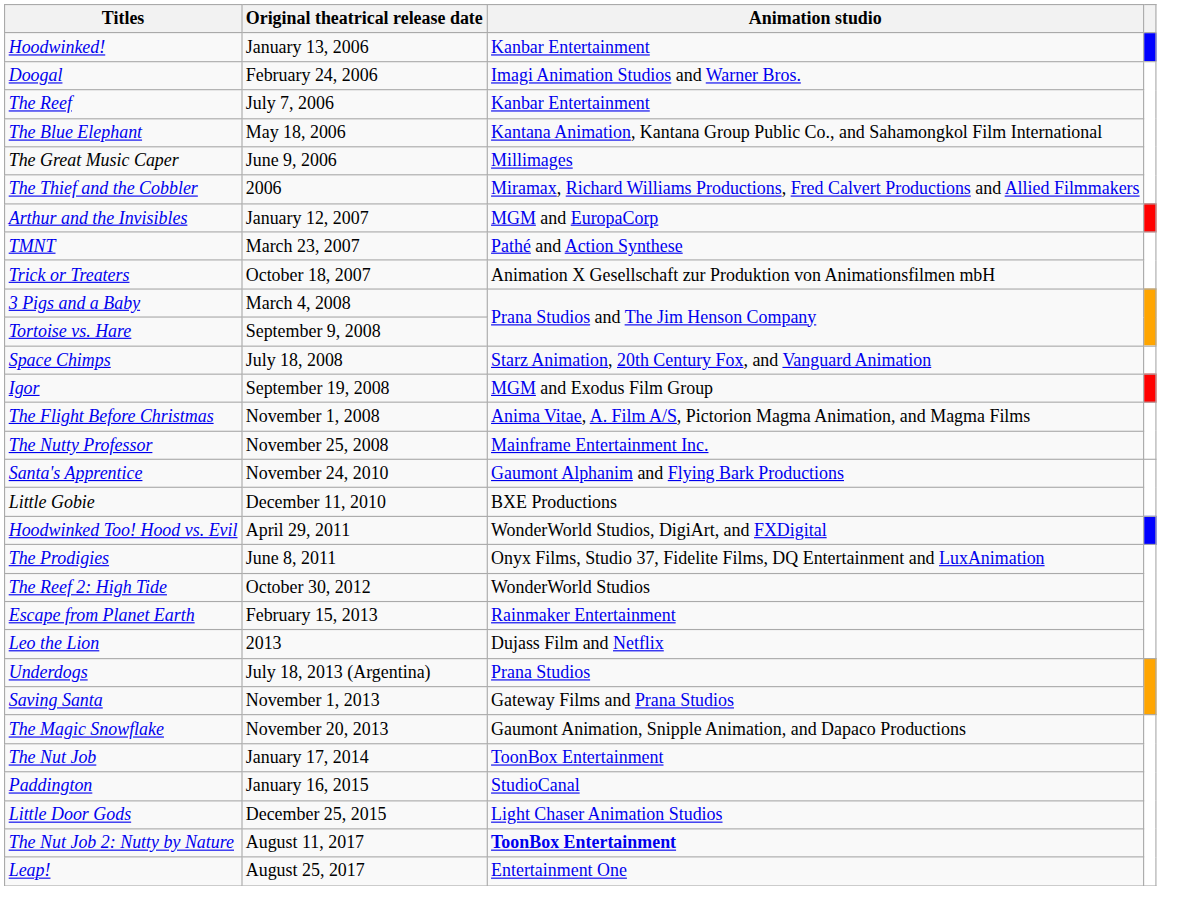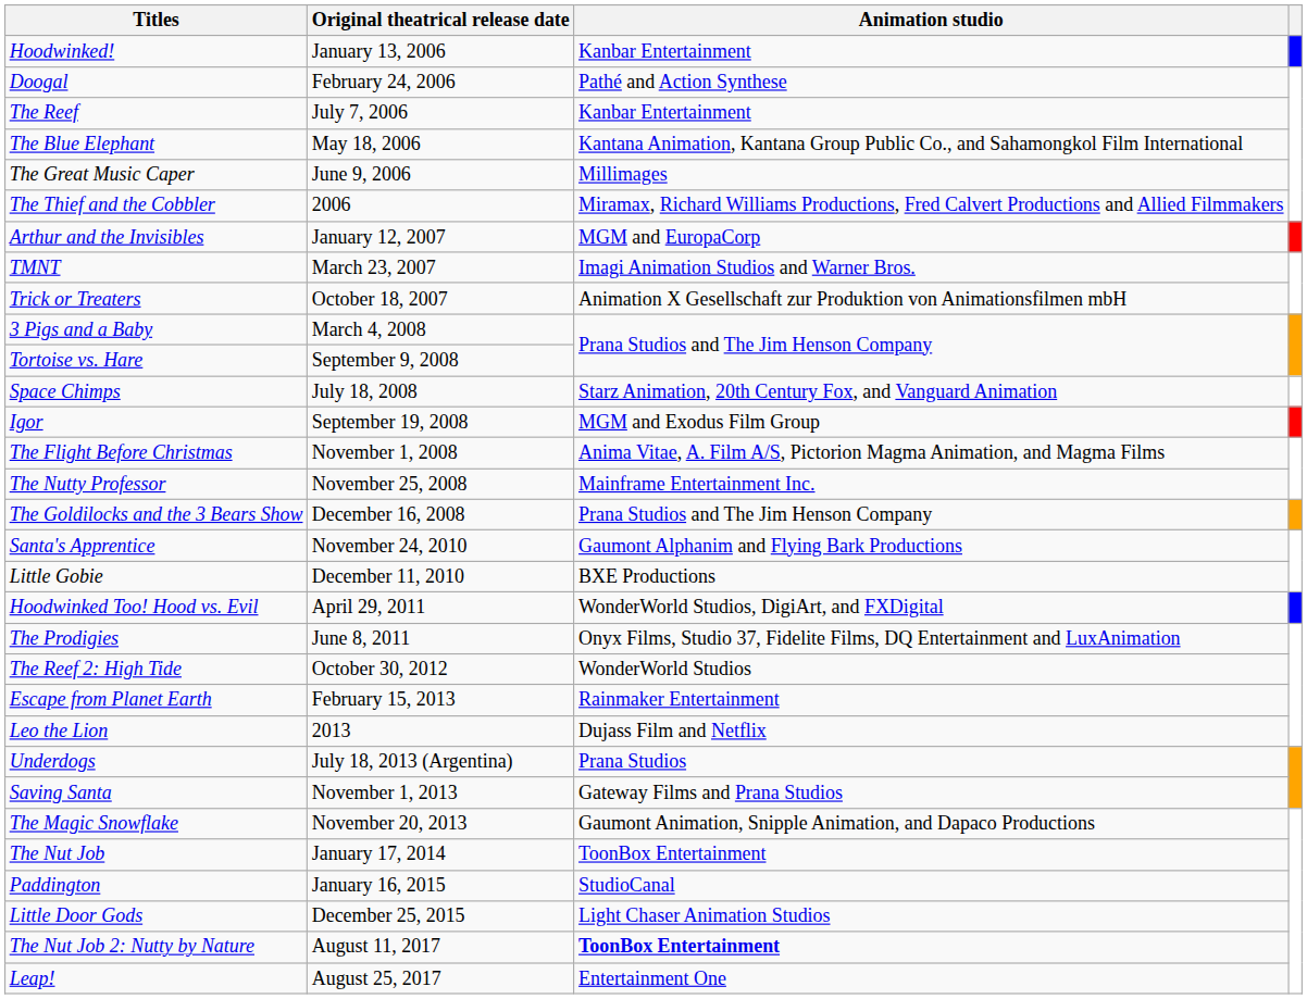Doogal | Animation studio: Imagi Animation Studios and Warner Bros. -> Pathé and Action Synthese
TMNT | Animation studio: Pathé and Action Synthese -> Imagi Animation Studios and Warner Bros.
+ row: The Goldilocks and the 3 Bears Show | December 16, 2008 | Prana Studios and The Jim Henson Company
